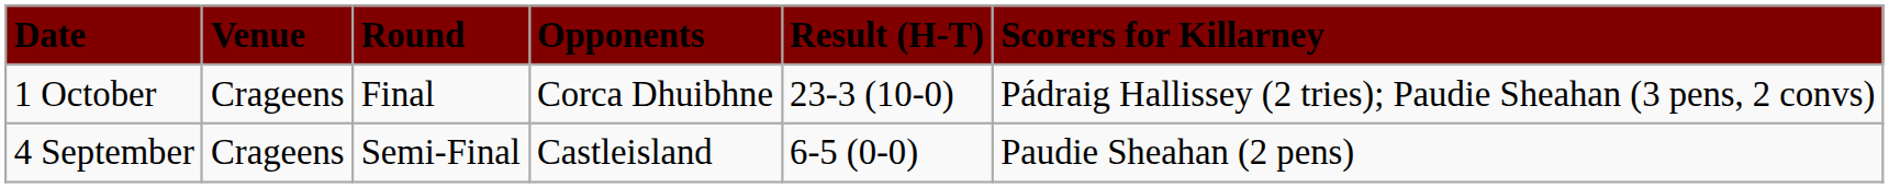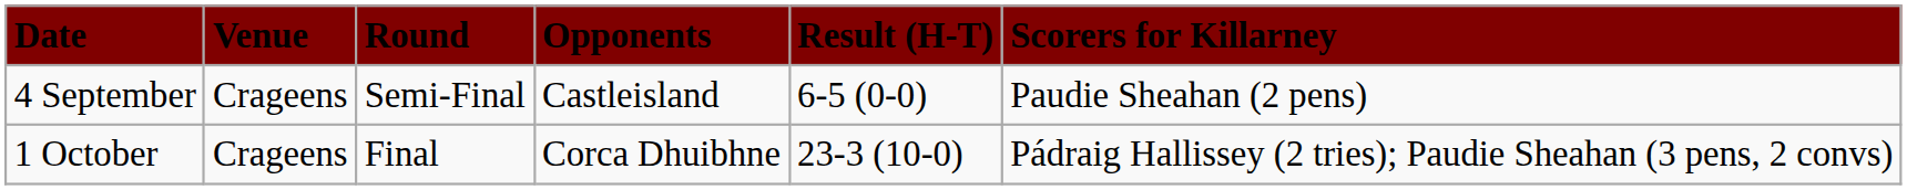rows swapped: 4 September <-> 1 October
